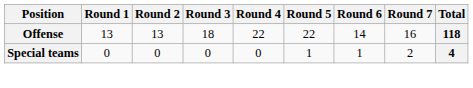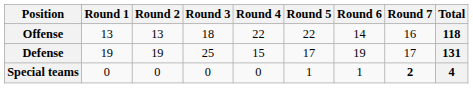+ row: Defense | 19 | 19 | 25 | 15 | 17 | 19 | 17 | 131
Special teams | Round 7: normal -> bold
